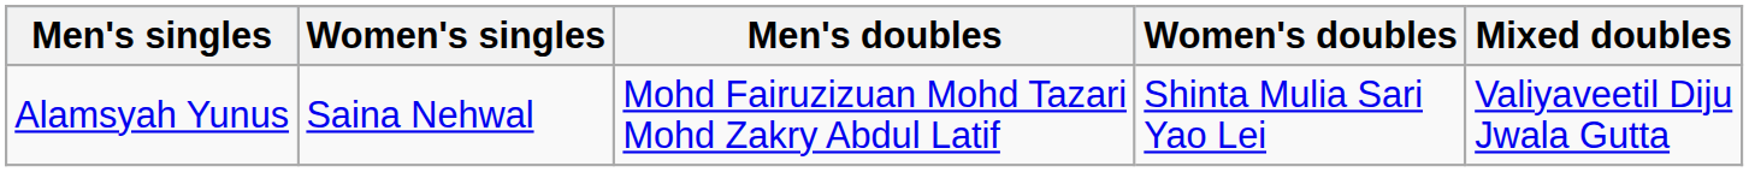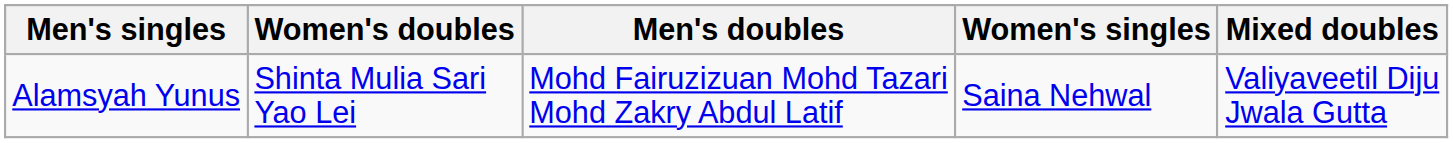columns swapped: Women's singles <-> Women's doubles
